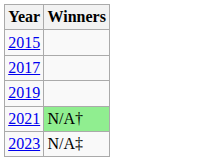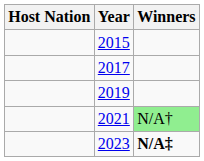+ column: Host Nation
2023 | Winners: normal -> bold
